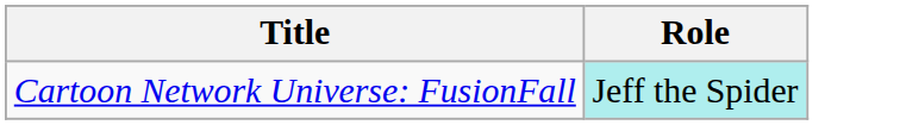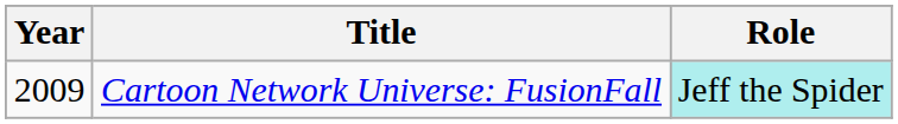+ column: Year | 2009
